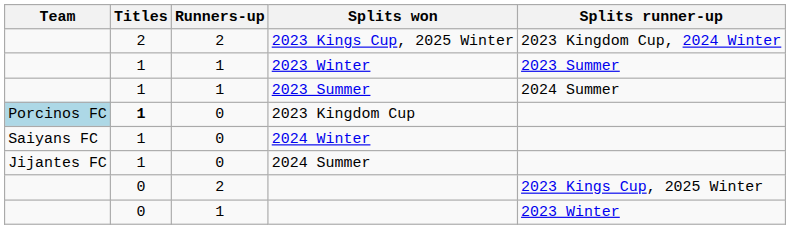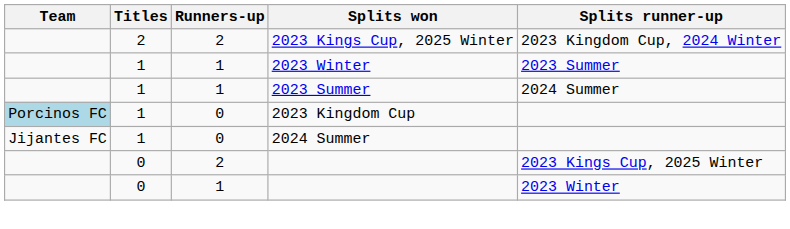2023 Kingdom Cup | Titles: bold -> normal
- row: Saiyans FC | 1 | 0 | 2024 Winter
